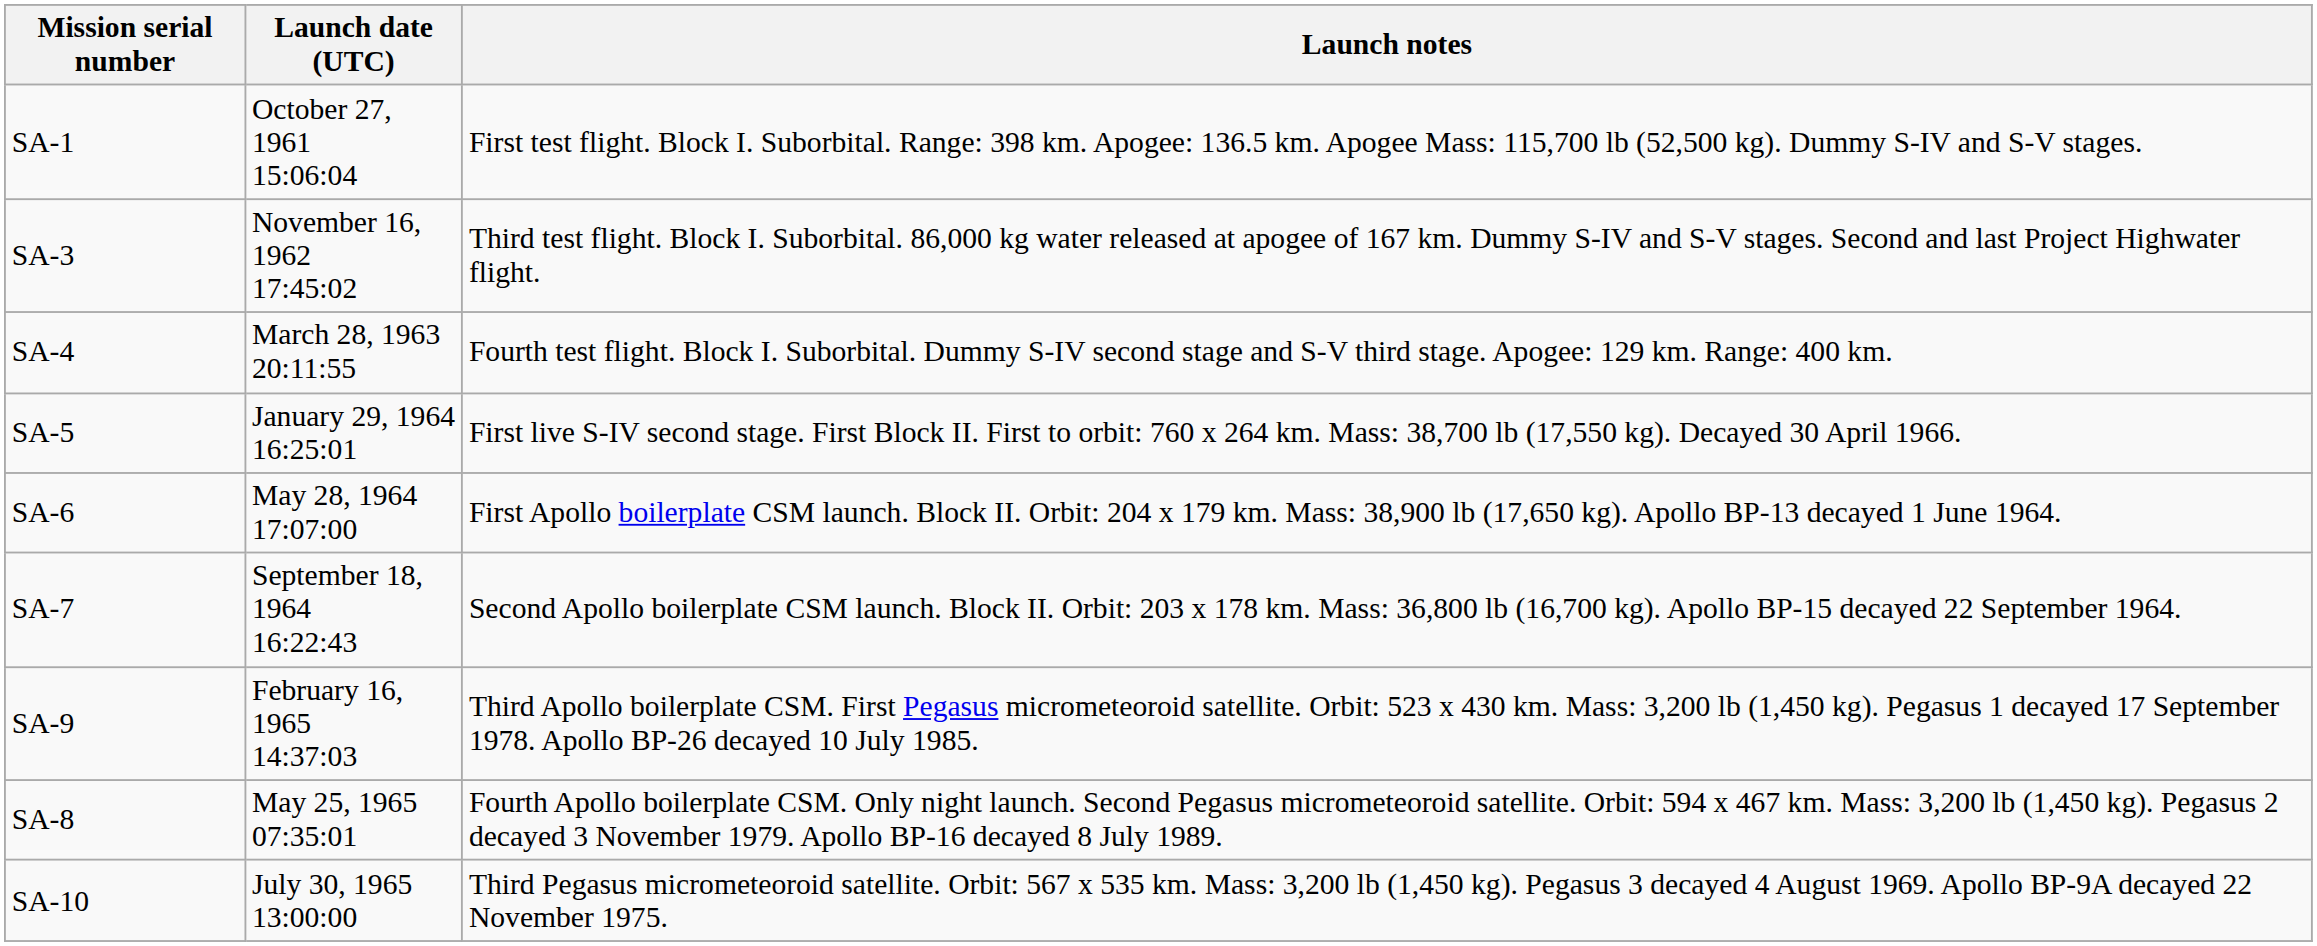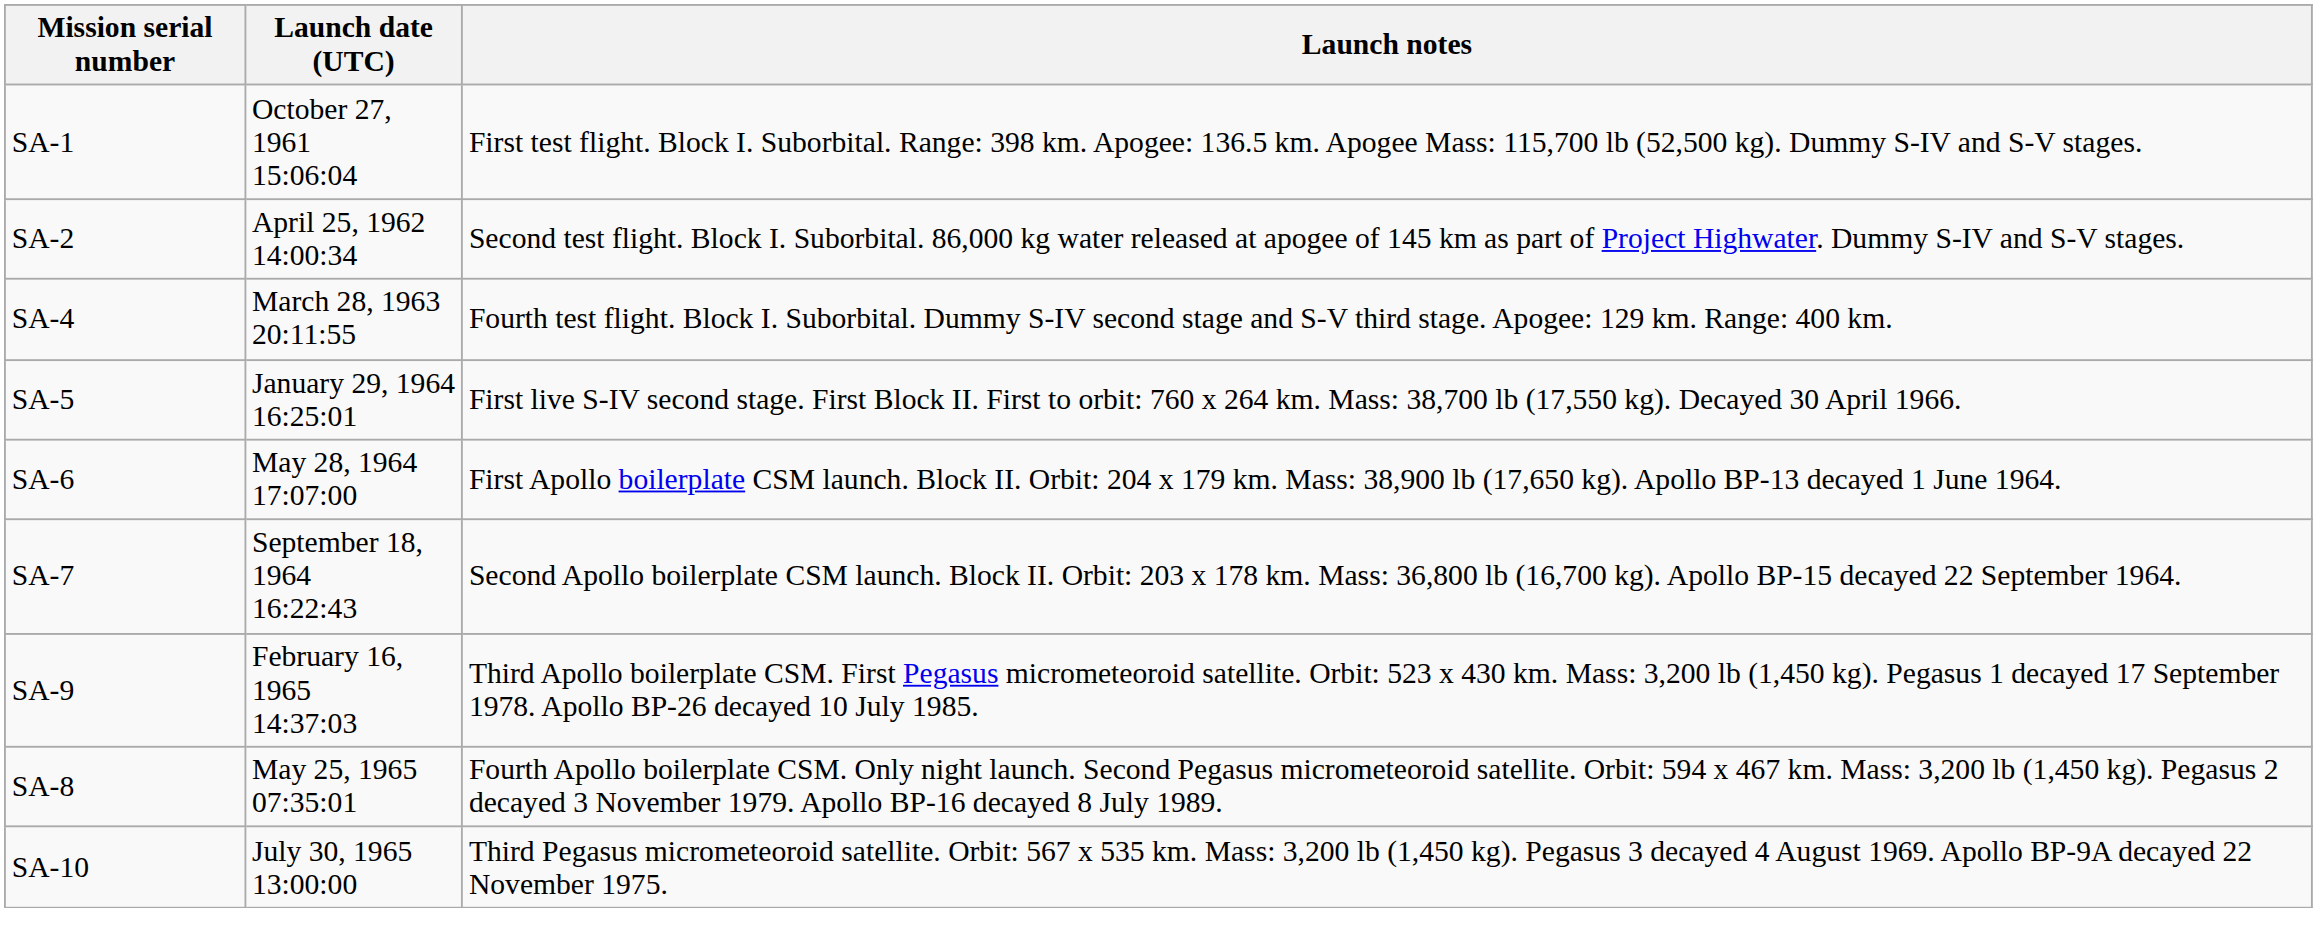+ row: SA-2 | April 25, 1962 14:00:34 | Second test flight. Block I. Suborbital. 86,000 kg water released at apogee of 145 km as part of Project Highwater. Dummy S-IV and S-V stages.
- row: SA-3 | November 16, 1962 17:45:02 | Third test flight. Block I. Suborbital. 86,000 kg water released at apogee of 167 km. Dummy S-IV and S-V stages. Second and last Project Highwater flight.
